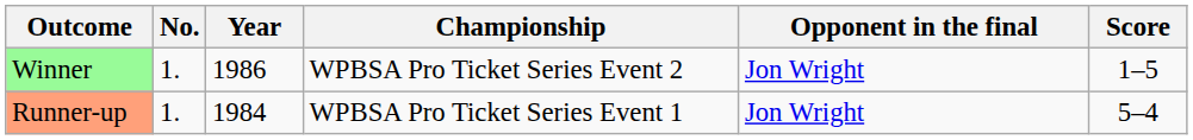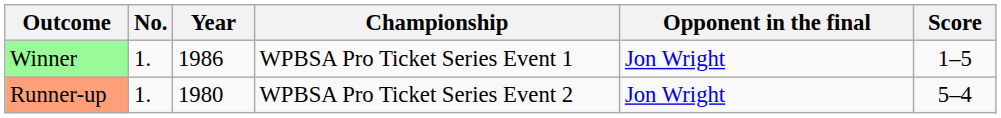Winner | Championship: WPBSA Pro Ticket Series Event 2 -> WPBSA Pro Ticket Series Event 1
Runner-up | Year: 1984 -> 1980
Runner-up | Championship: WPBSA Pro Ticket Series Event 1 -> WPBSA Pro Ticket Series Event 2
